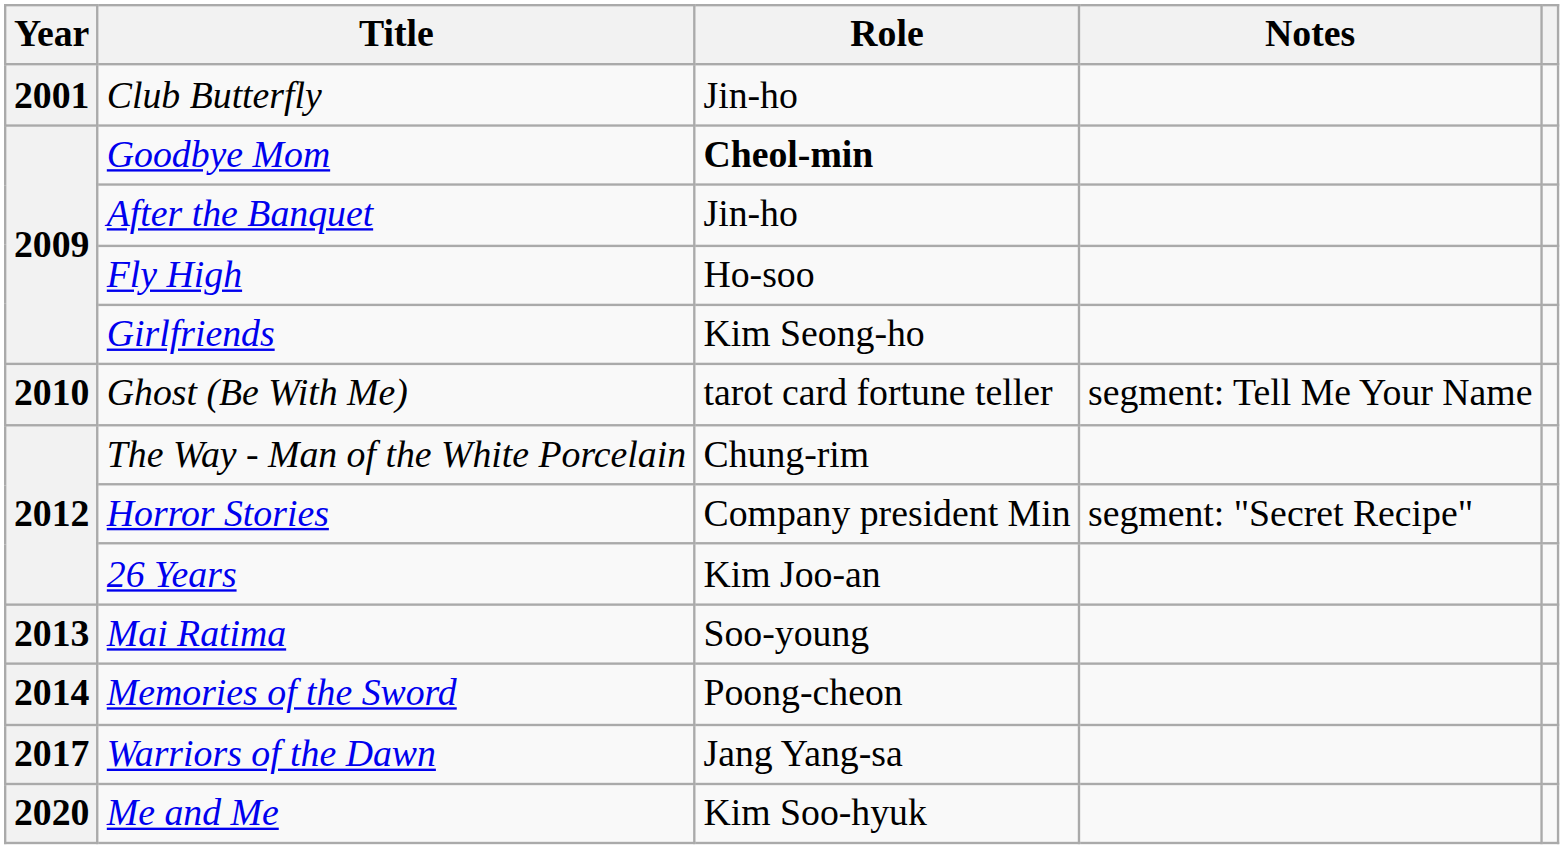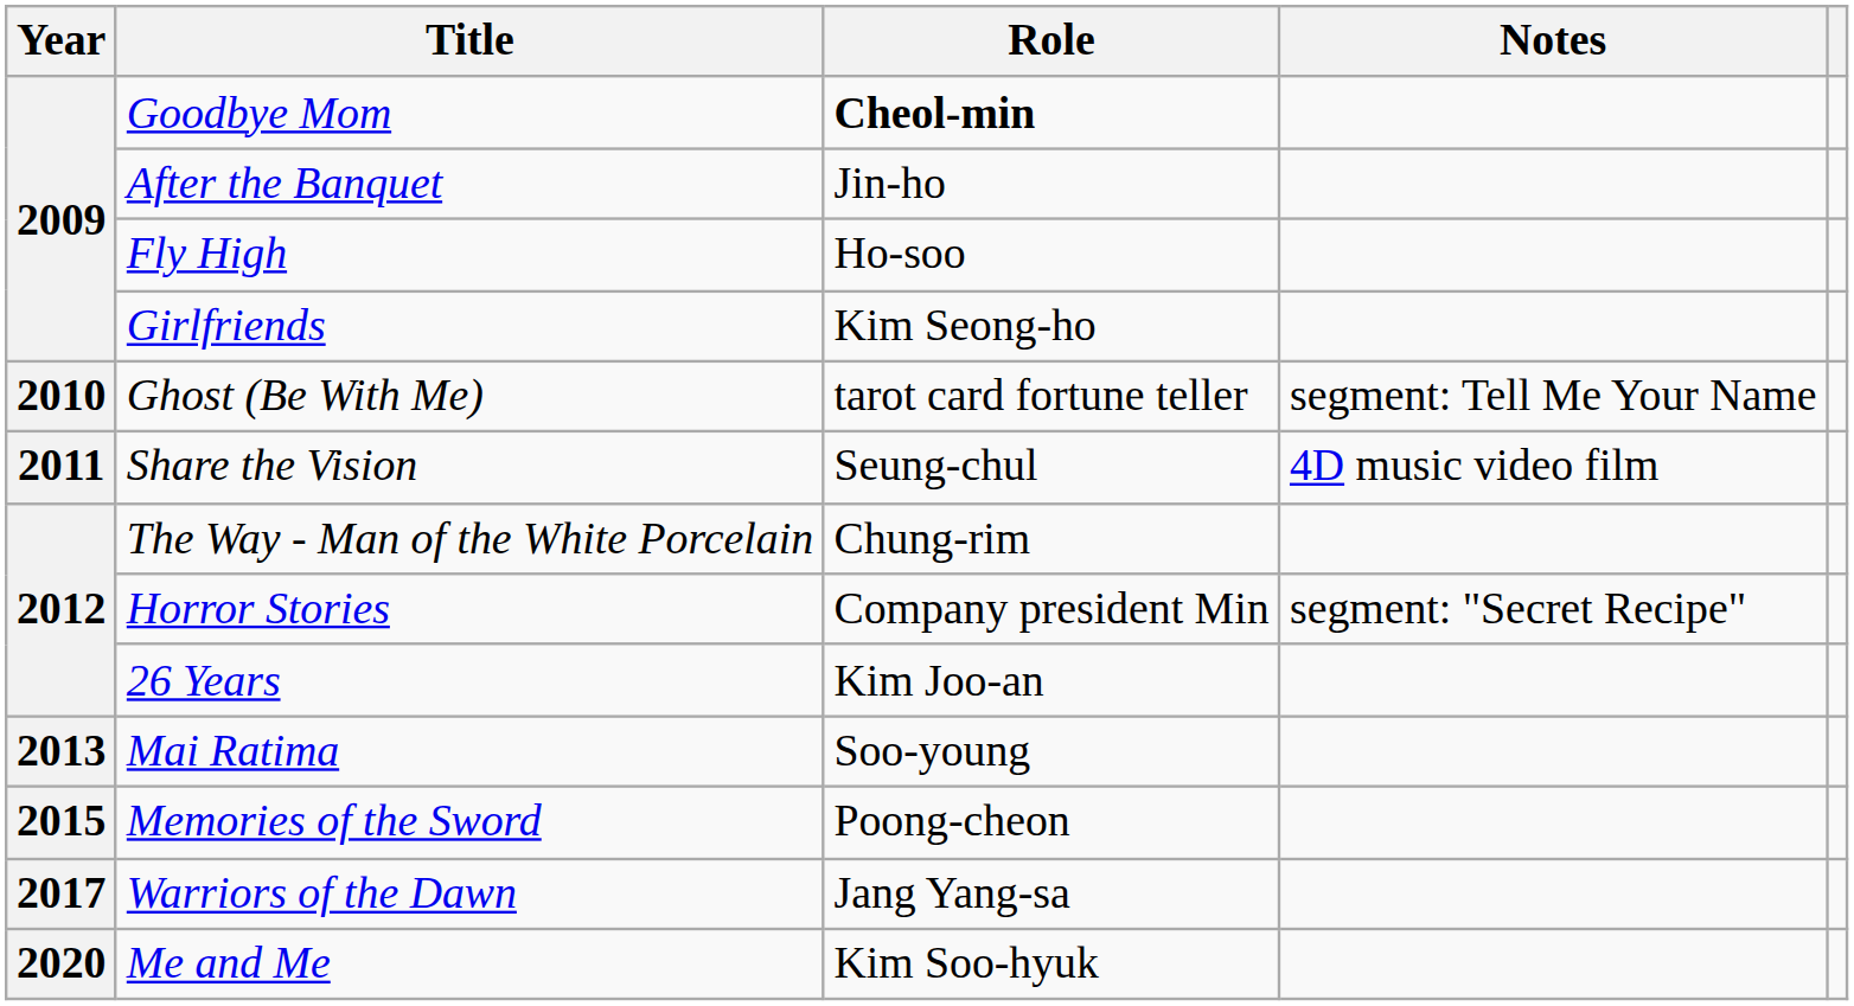- row: 2001 | Club Butterfly | Jin-ho
+ row: 2011 | Share the Vision | Seung-chul | 4D music video film
Memories of the Sword | Year: 2014 -> 2015
